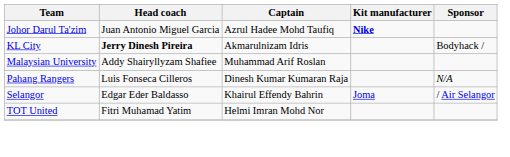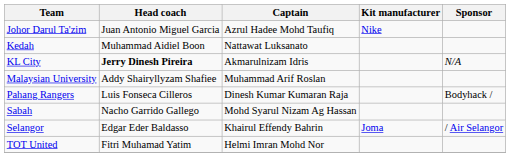Johor Darul Ta'zim | Kit manufacturer: bold -> normal
+ row: Kedah | Muhammad Aidiel Boon | Nattawat Luksanato
KL City | Sponsor: Bodyhack / -> N/A
Pahang Rangers | Sponsor: N/A -> Bodyhack /
+ row: Sabah | Nacho Garrido Gallego | Mohd Syarul Nizam Ag Hassan
